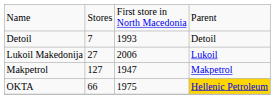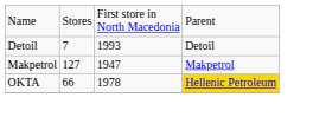- row: Lukoil Makedonija | 27 | 2006 | Lukoil
OKTA | column 3: 1975 -> 1978
